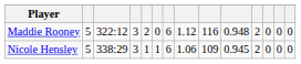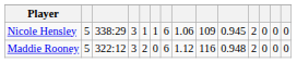rows swapped: Nicole Hensley <-> Maddie Rooney
